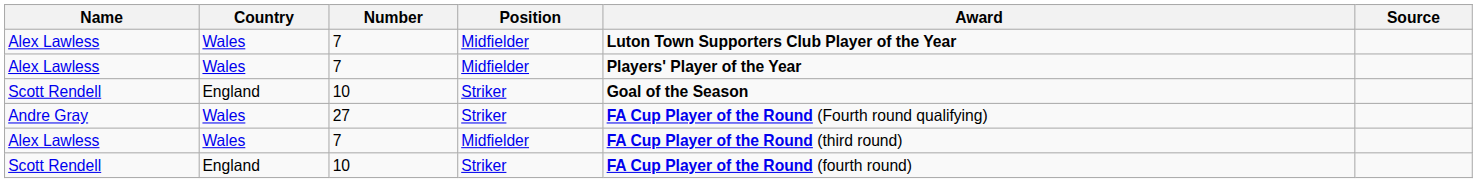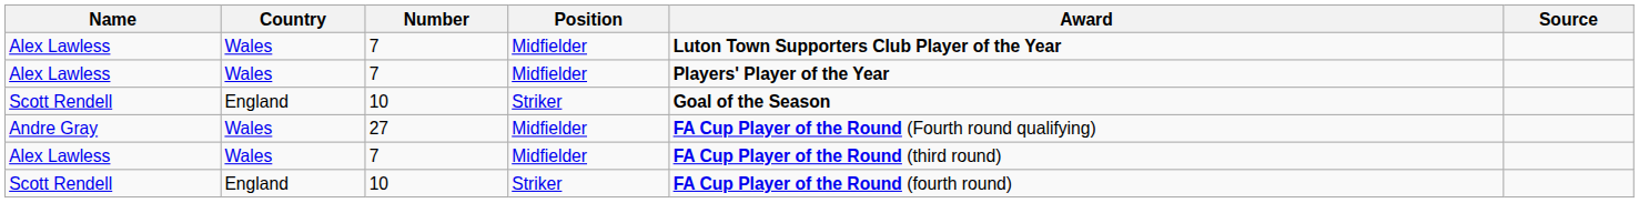Andre Gray | Position: Striker -> Midfielder
